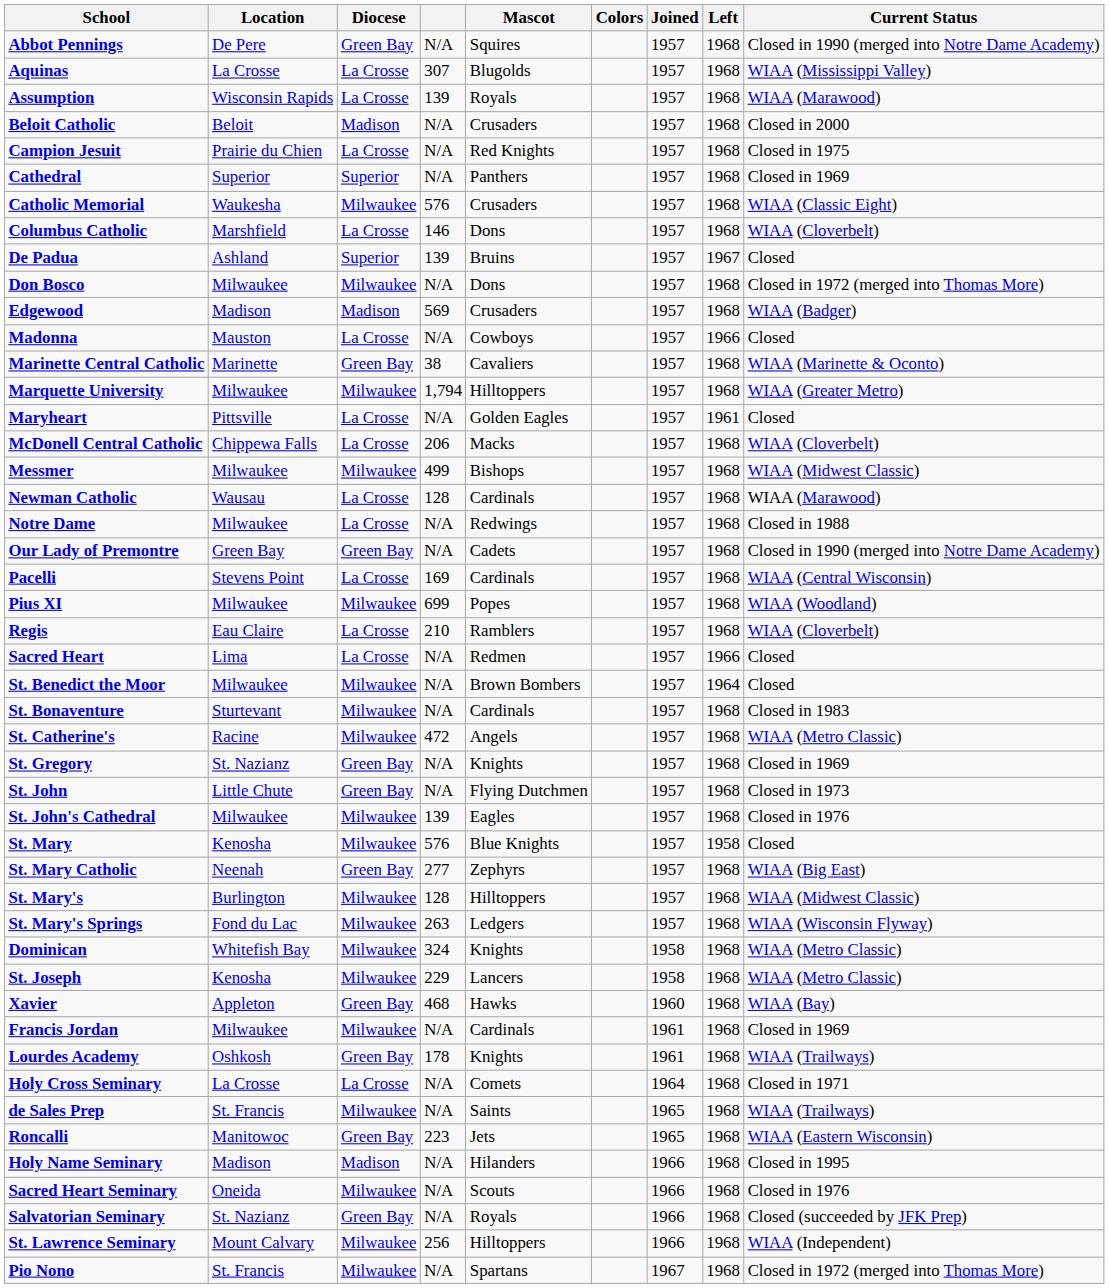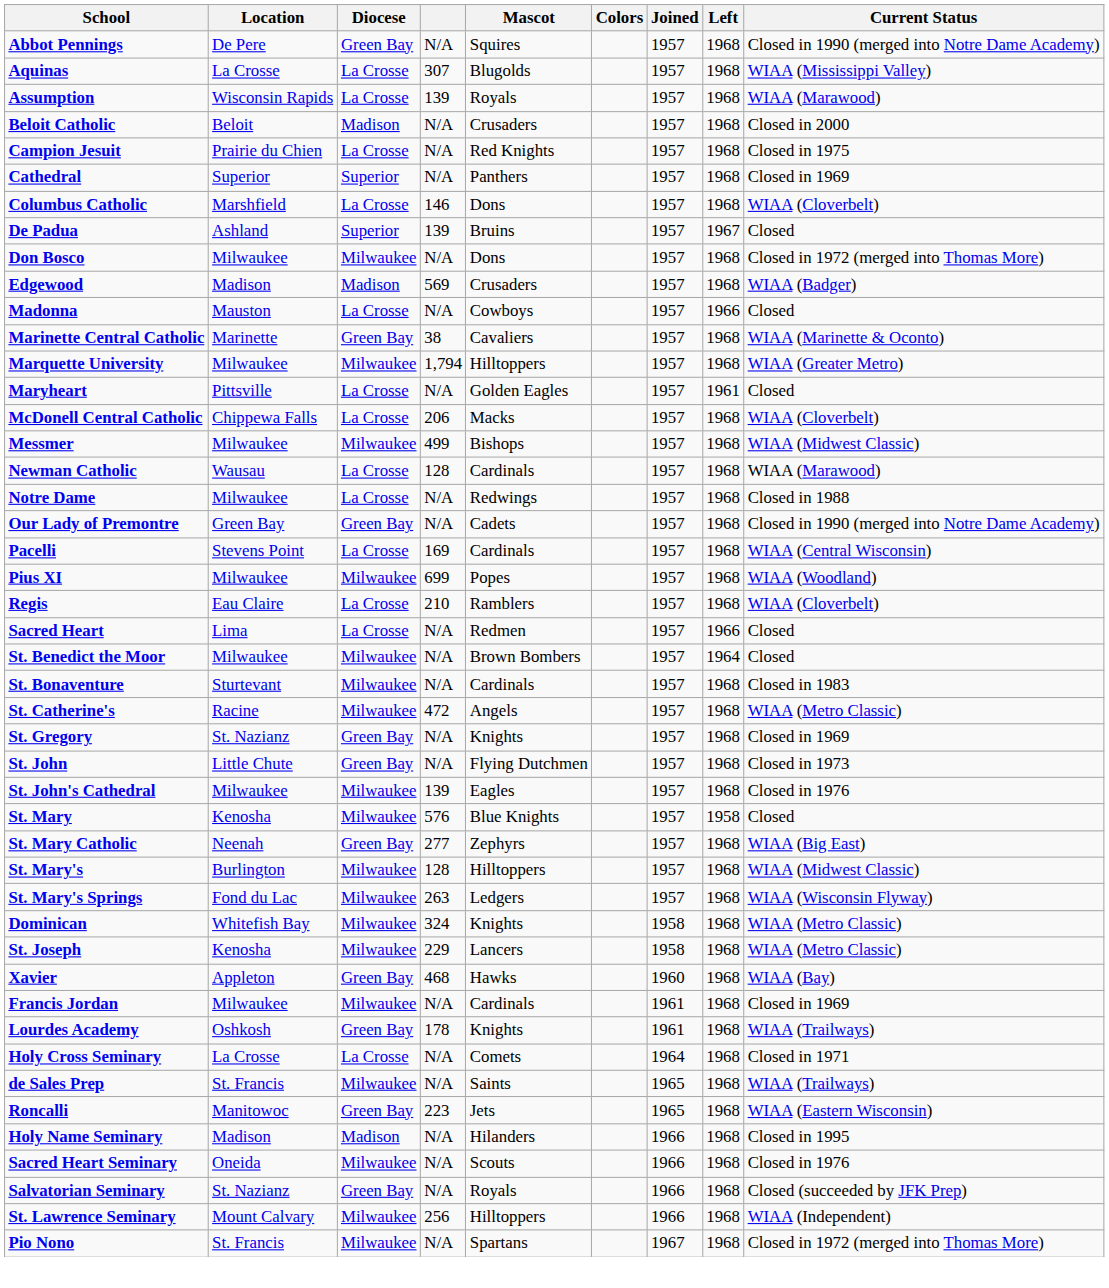- row: Catholic Memorial | Waukesha | Milwaukee | 576 | Crusaders | 1957 | 1968 | WIAA (Classic Eight)
